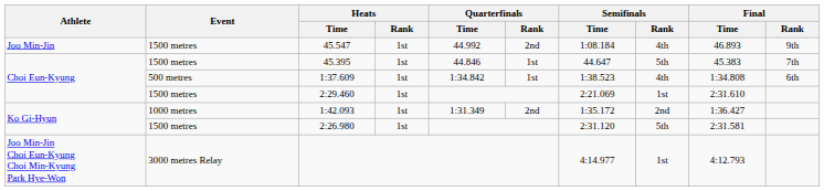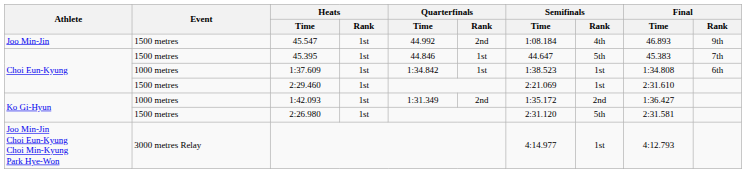1:37.609 | Event: 500 metres -> 1000 metres
1:37.609 | Semifinals / Rank: 4th -> 1st
